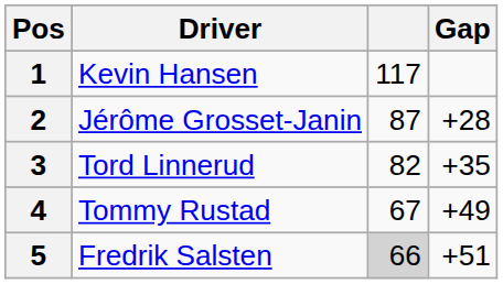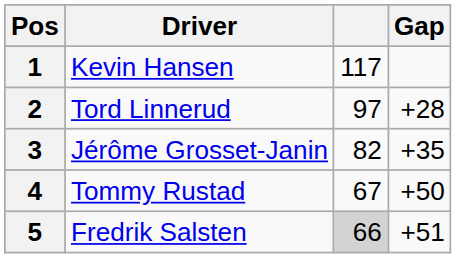2 | Driver: Jérôme Grosset-Janin -> Tord Linnerud
2 | column 3: 87 -> 97
3 | Driver: Tord Linnerud -> Jérôme Grosset-Janin
4 | Gap: +49 -> +50
